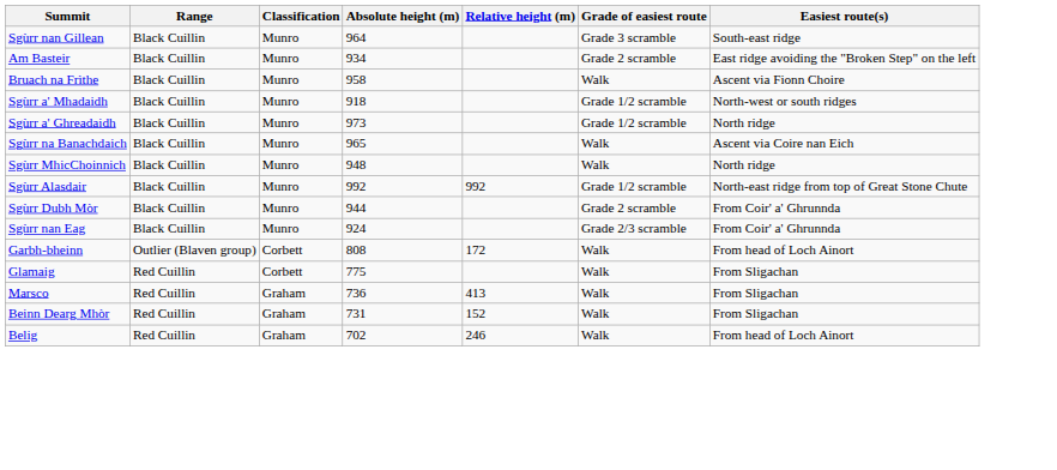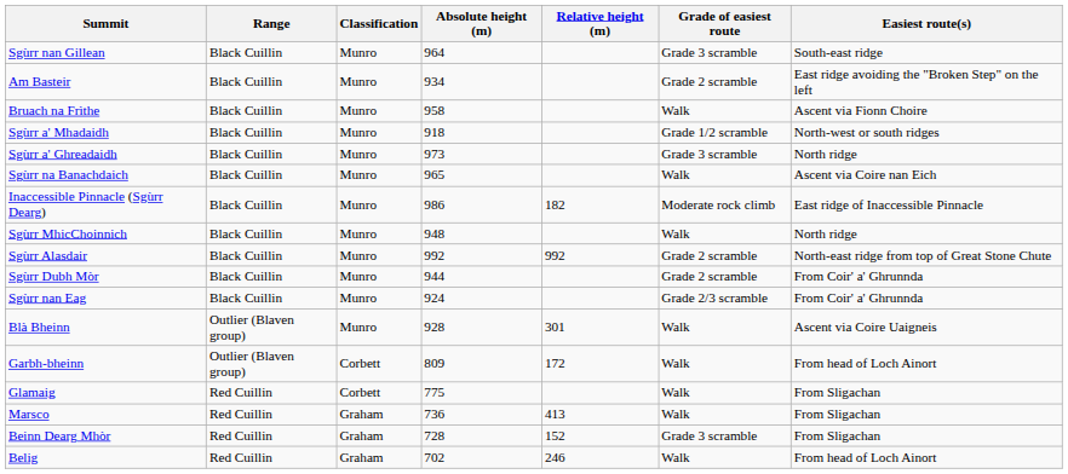Sgùrr a' Ghreadaidh | Grade of easiest route: Grade 1/2 scramble -> Grade 3 scramble
+ row: Inaccessible Pinnacle (Sgùrr Dearg) | Black Cuillin | Munro | 986 | 182 | Moderate rock climb | East ridge of Inaccessible Pinnacle
Sgùrr Alasdair | Grade of easiest route: Grade 1/2 scramble -> Grade 2 scramble
+ row: Blà Bheinn | Outlier (Blaven group) | Munro | 928 | 301 | Walk | Ascent via Coire Uaigneis
Garbh-bheinn | Absolute height (m): 808 -> 809
Beinn Dearg Mhòr | Absolute height (m): 731 -> 728
Beinn Dearg Mhòr | Grade of easiest route: Walk -> Grade 3 scramble
